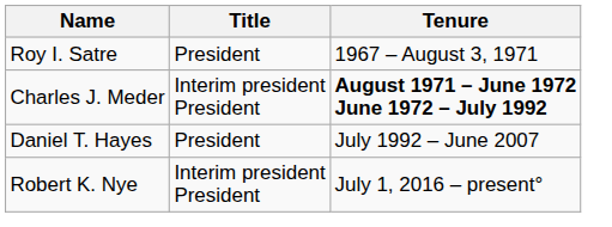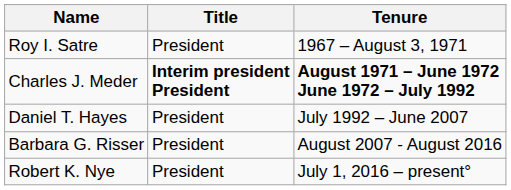Charles J. Meder | Title: normal -> bold
+ row: Barbara G. Risser | President | August 2007 - August 2016
Robert K. Nye | Title: Interim president President -> President
